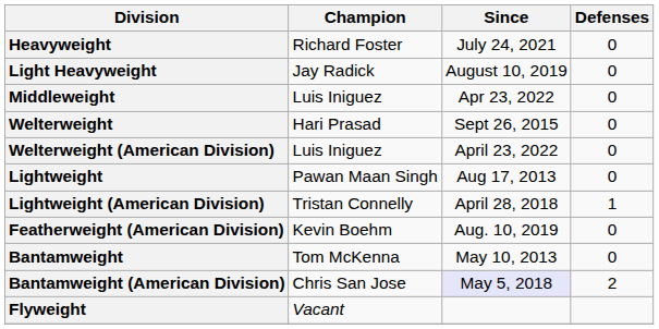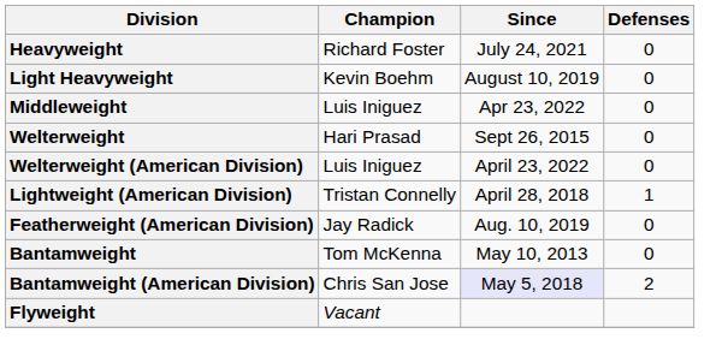Light Heavyweight | Champion: Jay Radick -> Kevin Boehm
- row: Lightweight | Pawan Maan Singh | Aug 17, 2013 | 0
Featherweight (American Division) | Champion: Kevin Boehm -> Jay Radick
